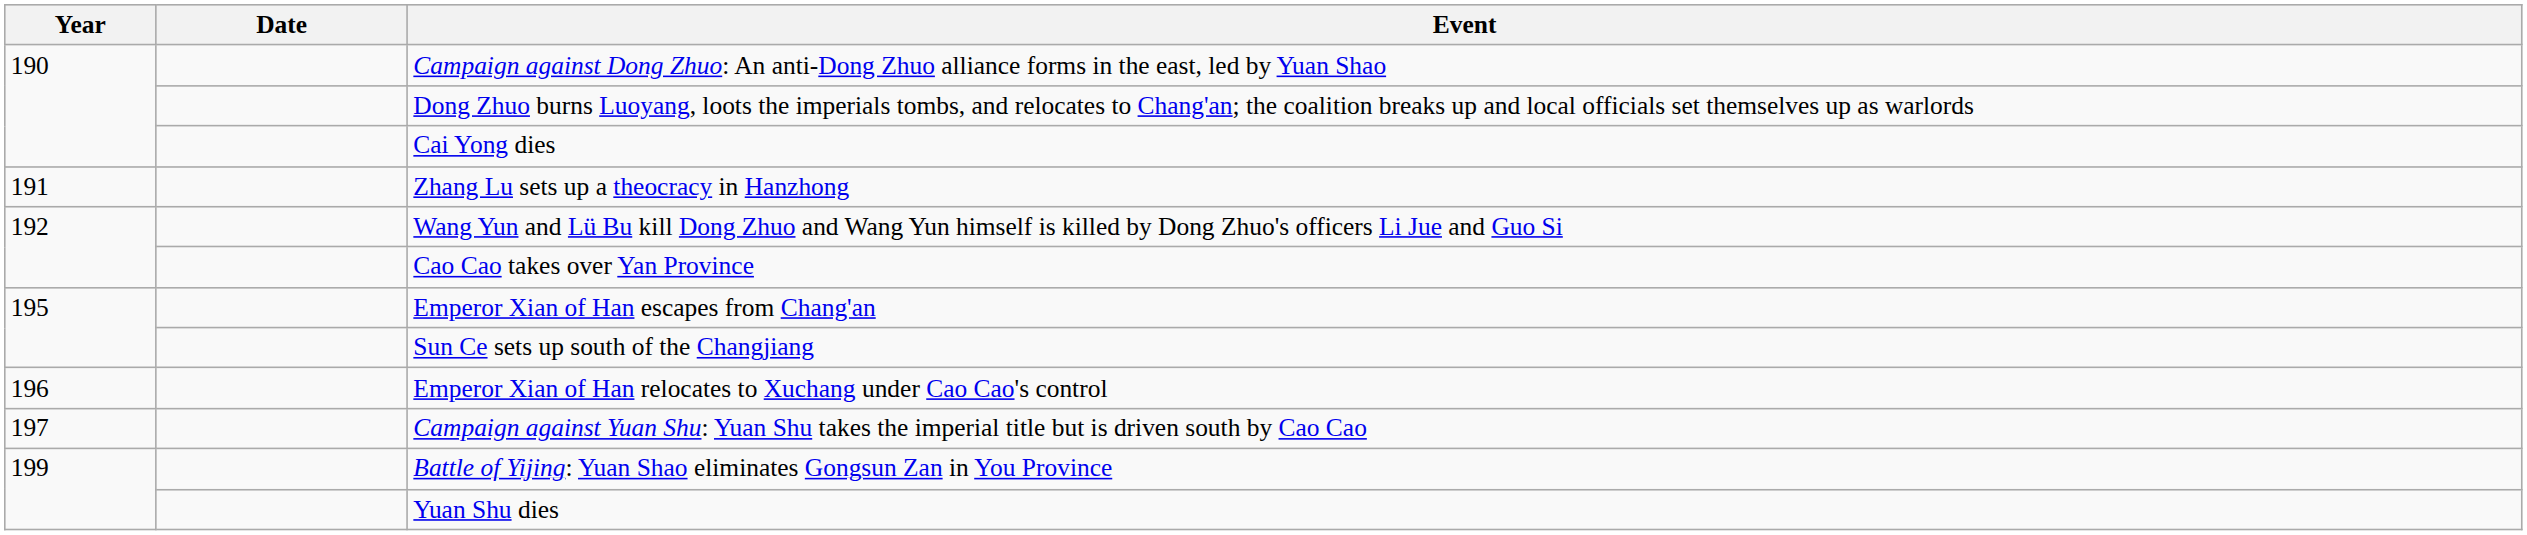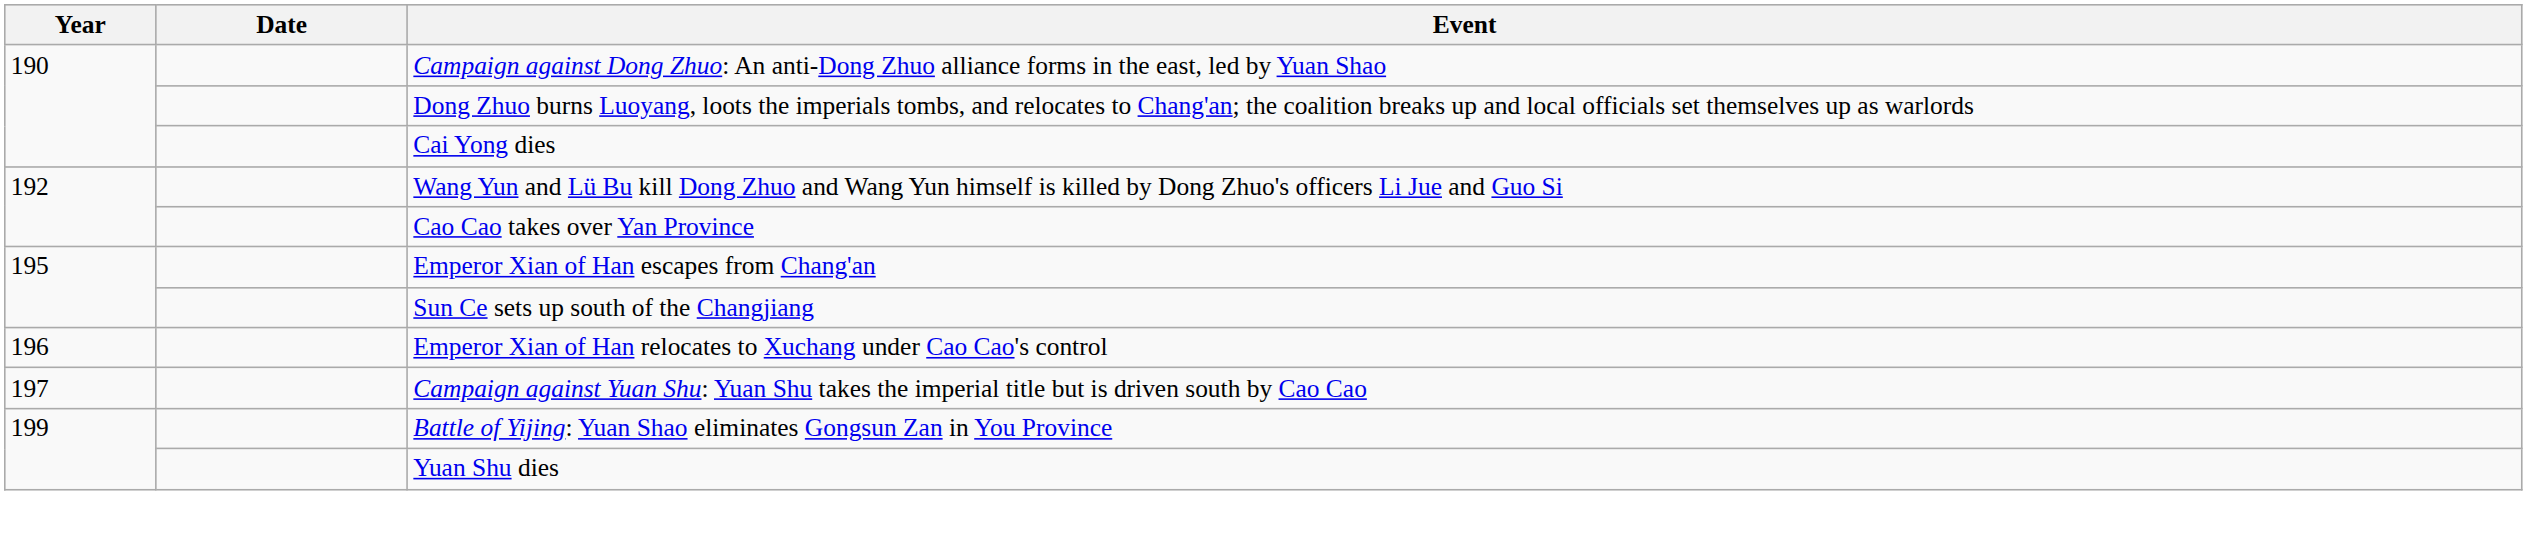- row: 191 | Zhang Lu sets up a theocracy in Hanzhong
